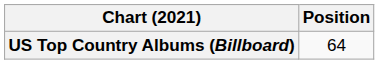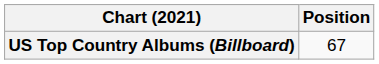US Top Country Albums (Billboard) | Position: 64 -> 67
